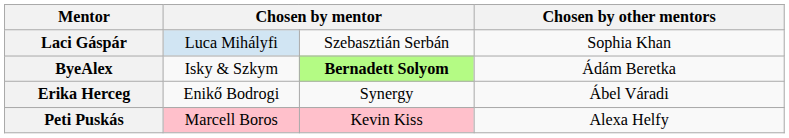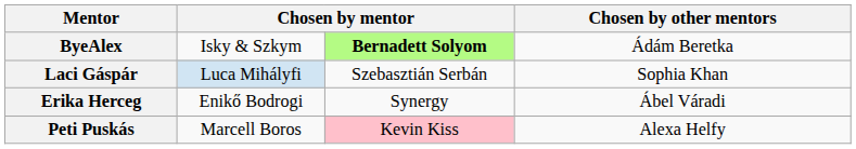rows swapped: Laci Gáspár <-> ByeAlex
Peti Puskás | column 2: pink background -> no background
